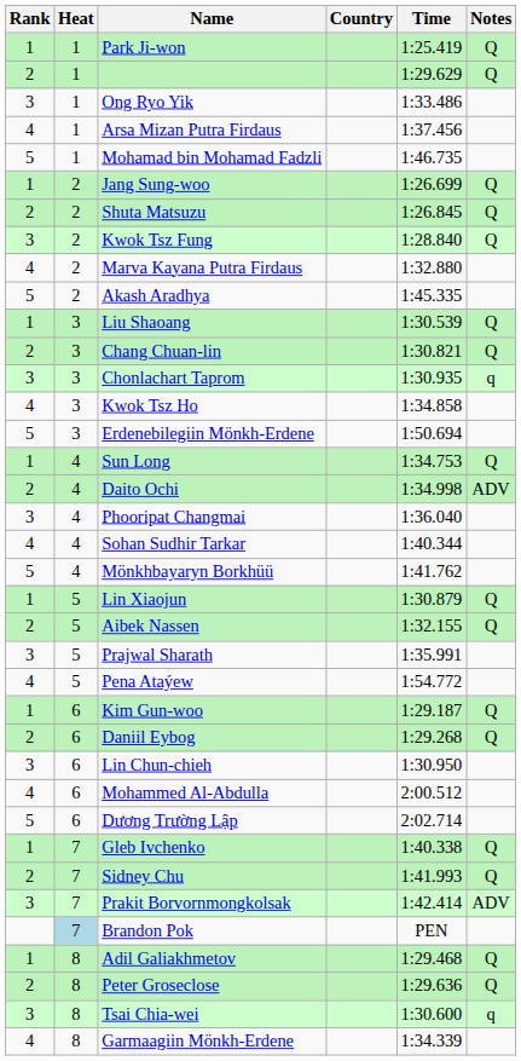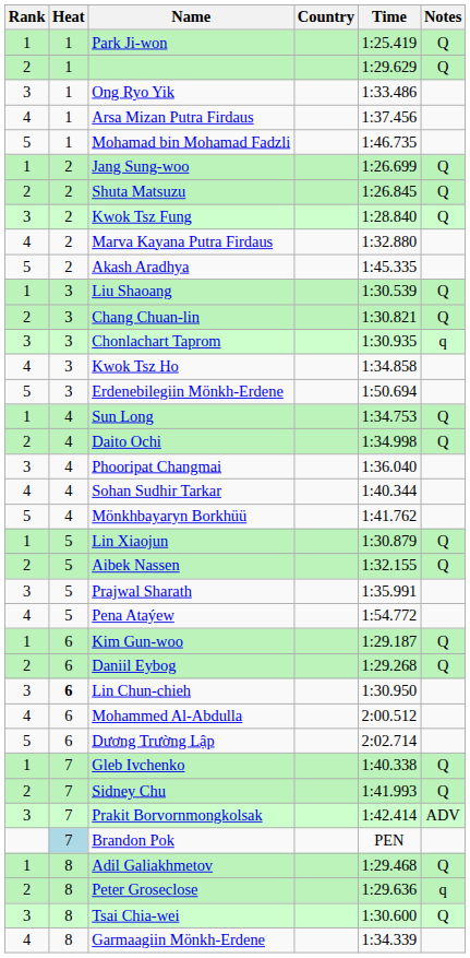Daito Ochi | Notes: ADV -> Q
Lin Chun-chieh | Heat: normal -> bold
Peter Groseclose | Notes: Q -> q
Tsai Chia-wei | Notes: q -> Q
